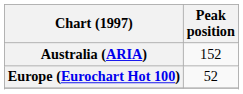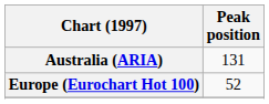Australia (ARIA) | Peak position: 152 -> 131
